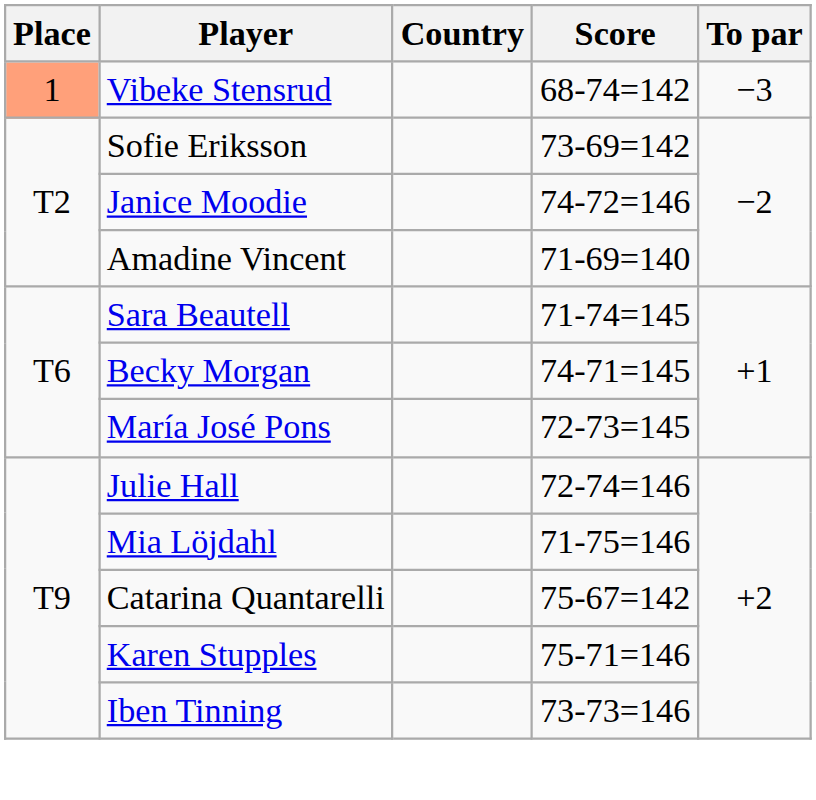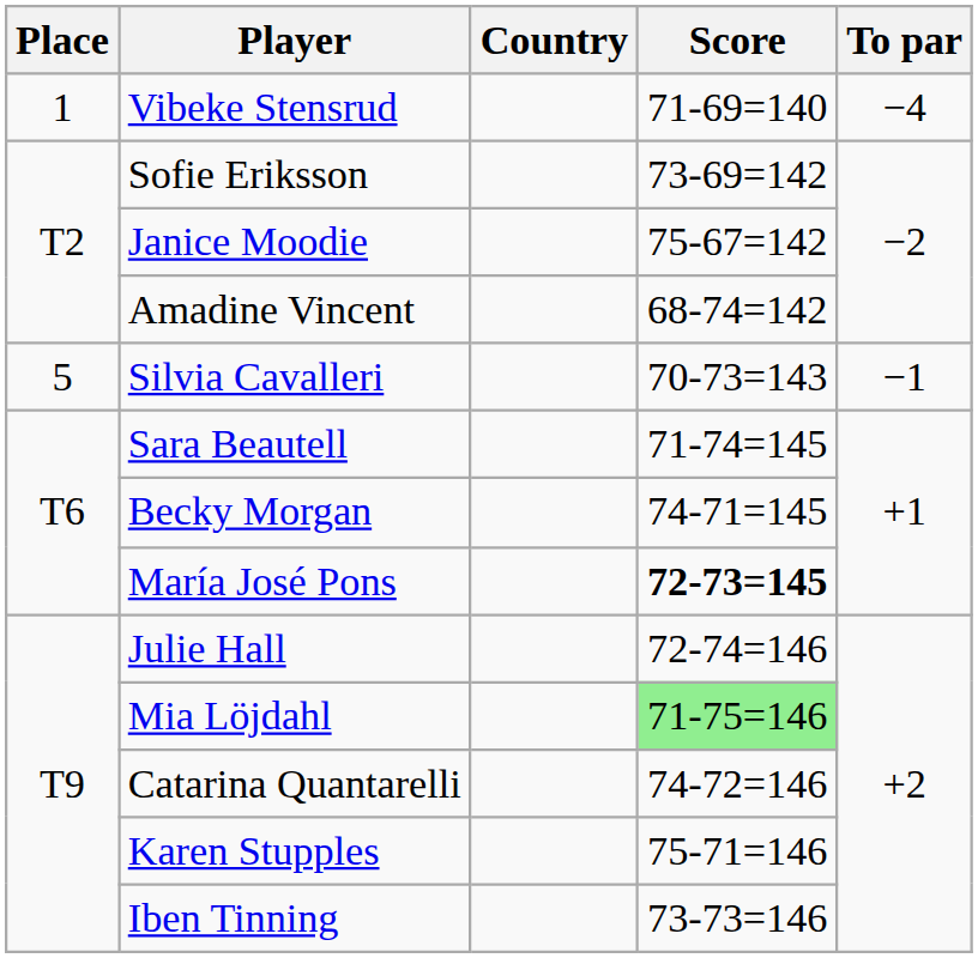Vibeke Stensrud | Place: lightsalmon background -> no background
Vibeke Stensrud | Score: 68-74=142 -> 71-69=140
Vibeke Stensrud | To par: −3 -> −4
Janice Moodie | Score: 74-72=146 -> 75-67=142
Amadine Vincent | Score: 71-69=140 -> 68-74=142
+ row: 5 | Silvia Cavalleri | 70-73=143 | −1
María José Pons | Score: normal -> bold
Mia Löjdahl | Score: no background -> lightgreen background
Catarina Quantarelli | Score: 75-67=142 -> 74-72=146
